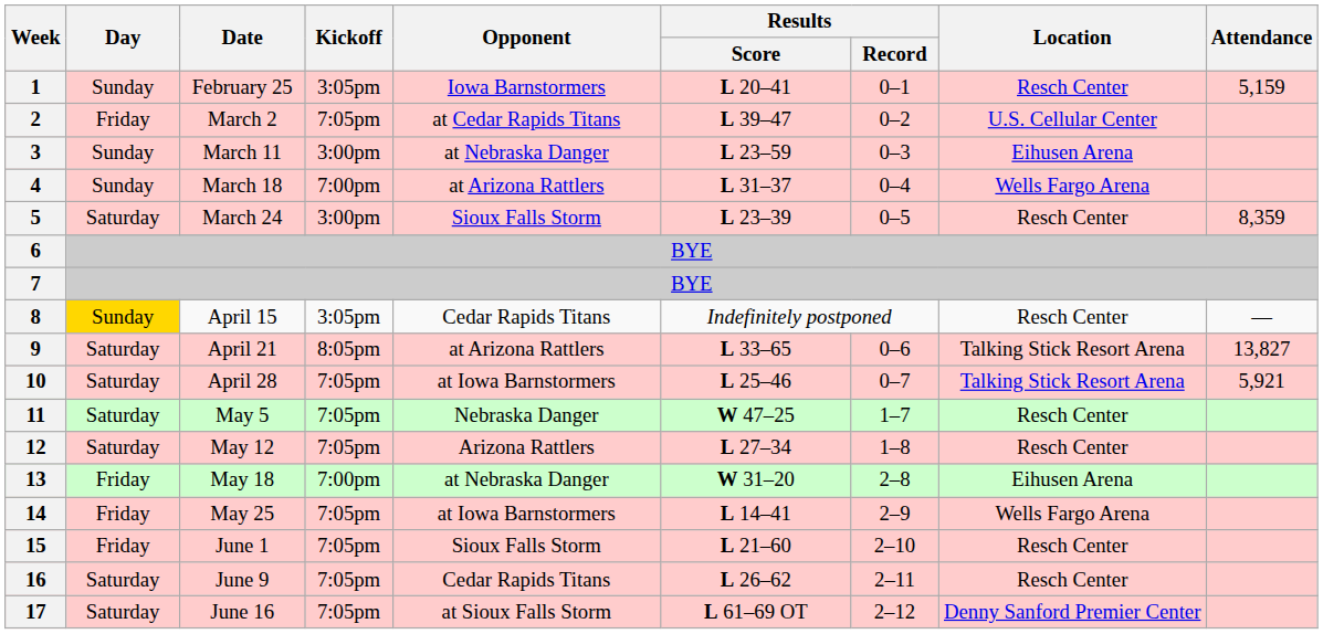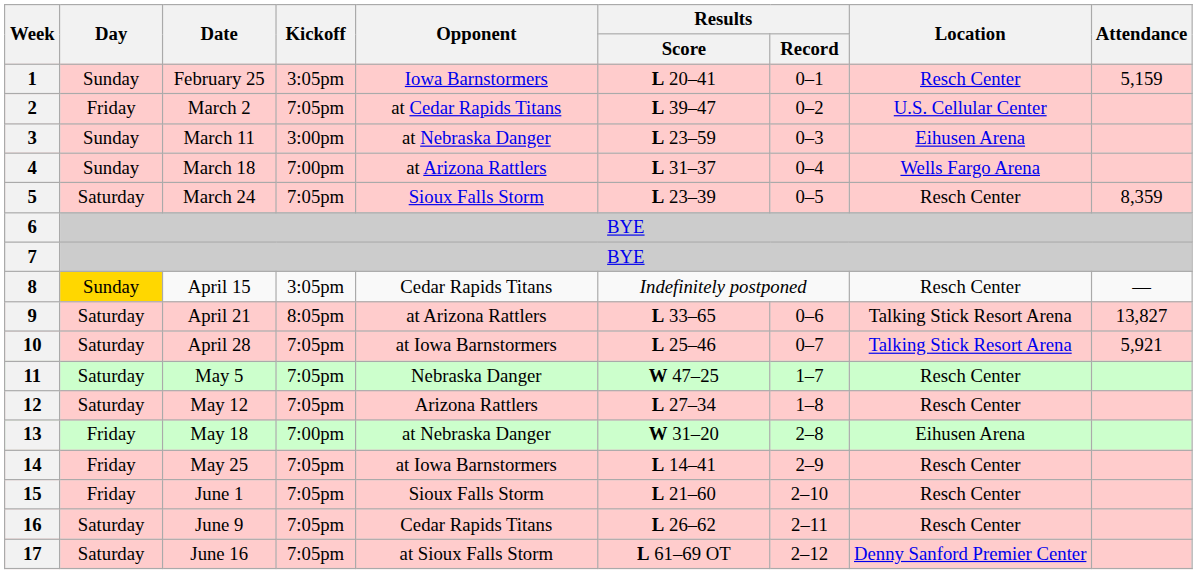5 | Kickoff: 3:00pm -> 7:05pm
14 | Location: Wells Fargo Arena -> Resch Center
